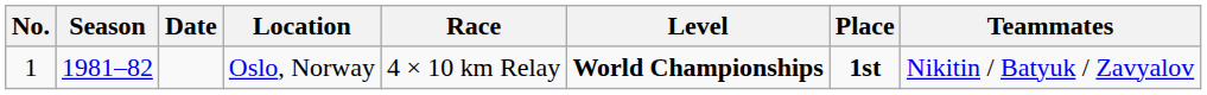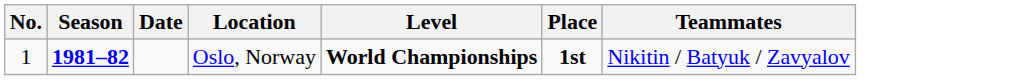- column: Race | 4 × 10 km Relay
Oslo, Norway | Season: normal -> bold
